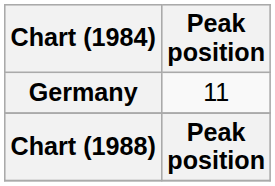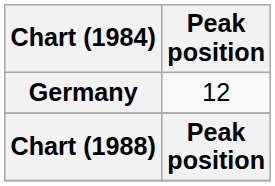Germany | Peak position: 11 -> 12
